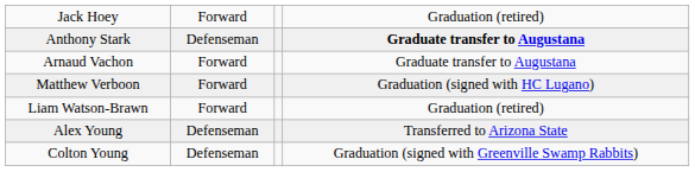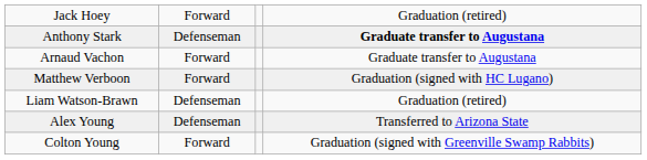Liam Watson-Brawn | column 2: Forward -> Defenseman
Colton Young | column 2: Defenseman -> Forward
